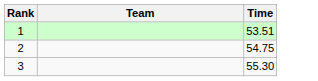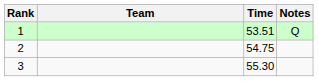+ column: Notes | Q
